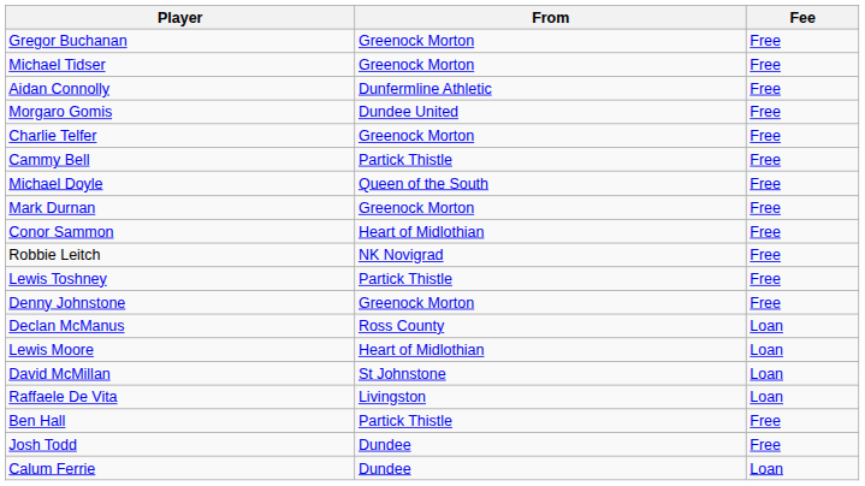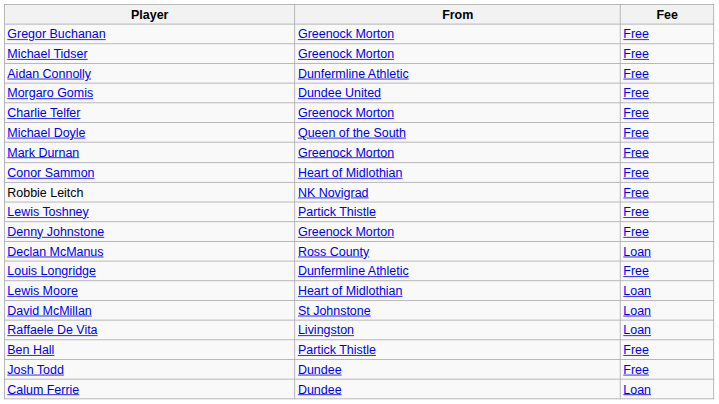- row: Cammy Bell | Partick Thistle | Free
+ row: Louis Longridge | Dunfermline Athletic | Free
